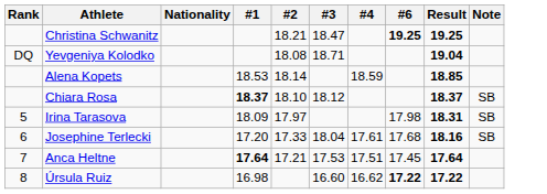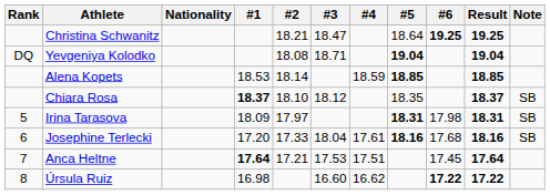+ column: #5 | 18.64 | 19.04 | 18.85 | 18.35 | 18.31 | 18.16
